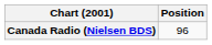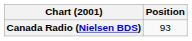Canada Radio (Nielsen BDS) | Position: 96 -> 93
